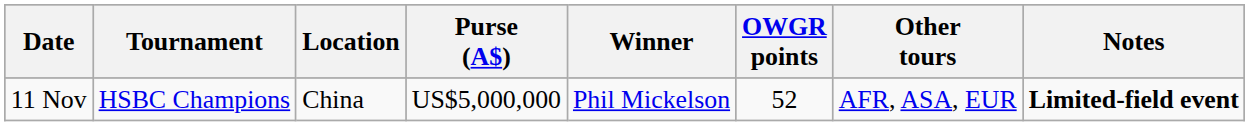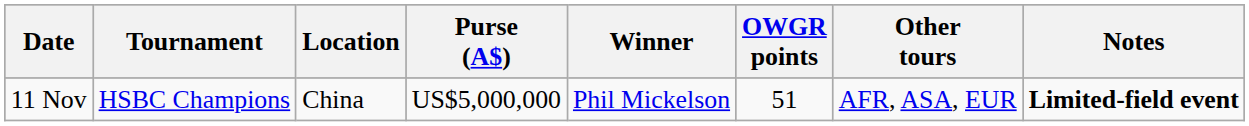11 Nov | OWGR points: 52 -> 51
